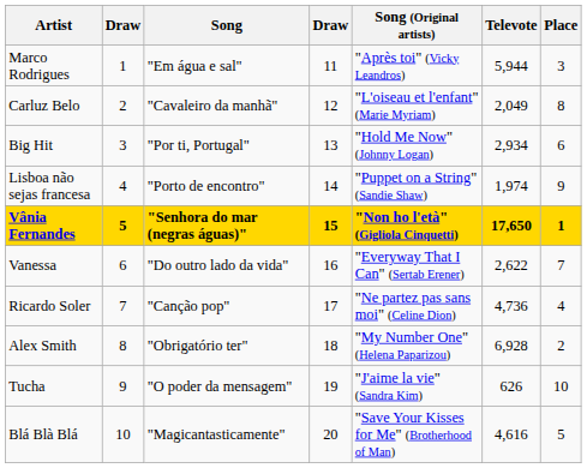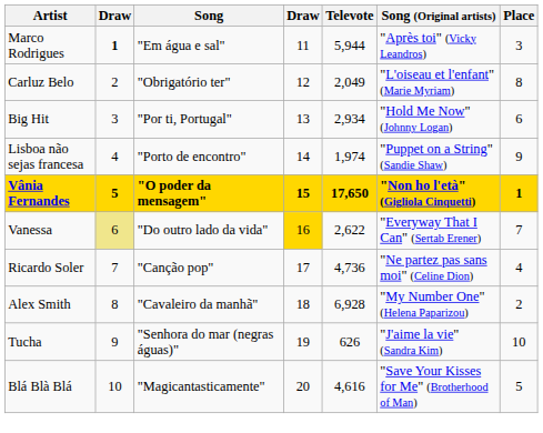columns swapped: Song (Original artists) <-> Televote
Marco Rodrigues | column 2: normal -> bold
Carluz Belo | Song: "Cavaleiro da manhã" -> "Obrigatório ter"
Vânia Fernandes | Song: "Senhora do mar (negras águas)" -> "O poder da mensagem"
Vanessa | column 2: no background -> khaki background
Vanessa | column 4: no background -> gold background
Alex Smith | Song: "Obrigatório ter" -> "Cavaleiro da manhã"
Tucha | Song: "O poder da mensagem" -> "Senhora do mar (negras águas)"
